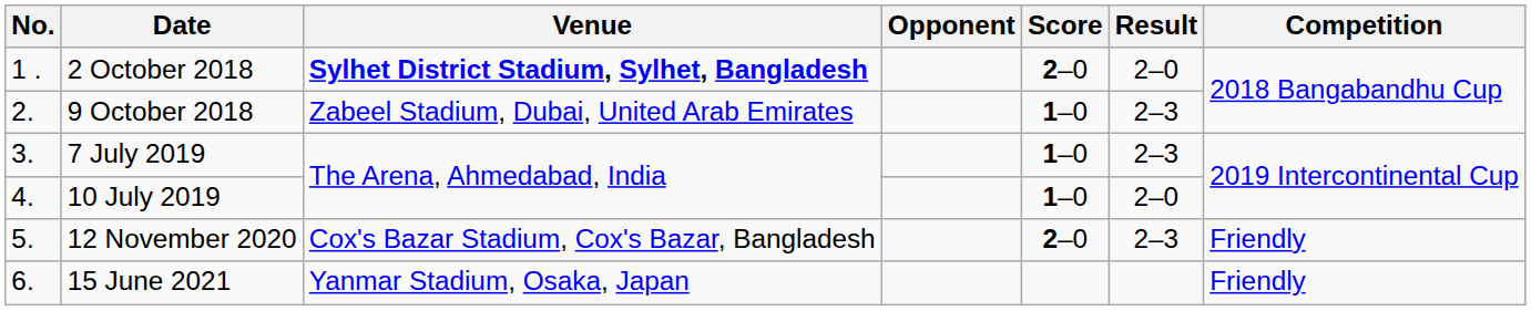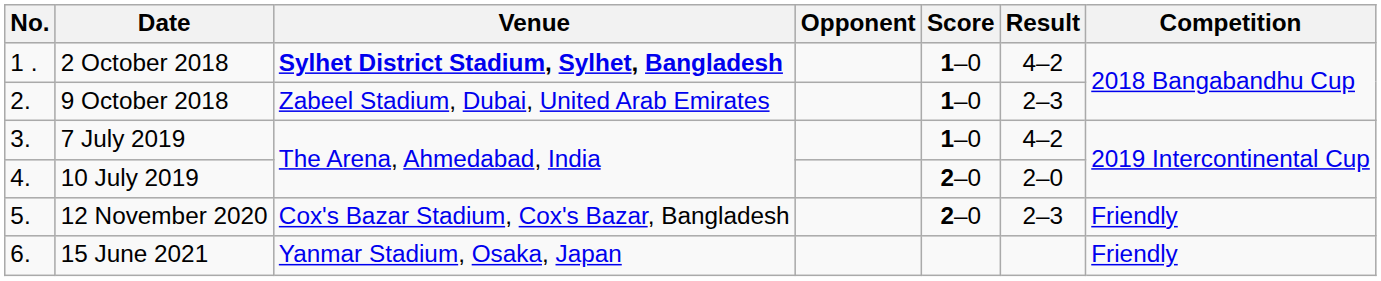2 October 2018 | Score: 2–0 -> 1–0
2 October 2018 | Result: 2–0 -> 4–2
7 July 2019 | Result: 2–3 -> 4–2
10 July 2019 | Score: 1–0 -> 2–0
